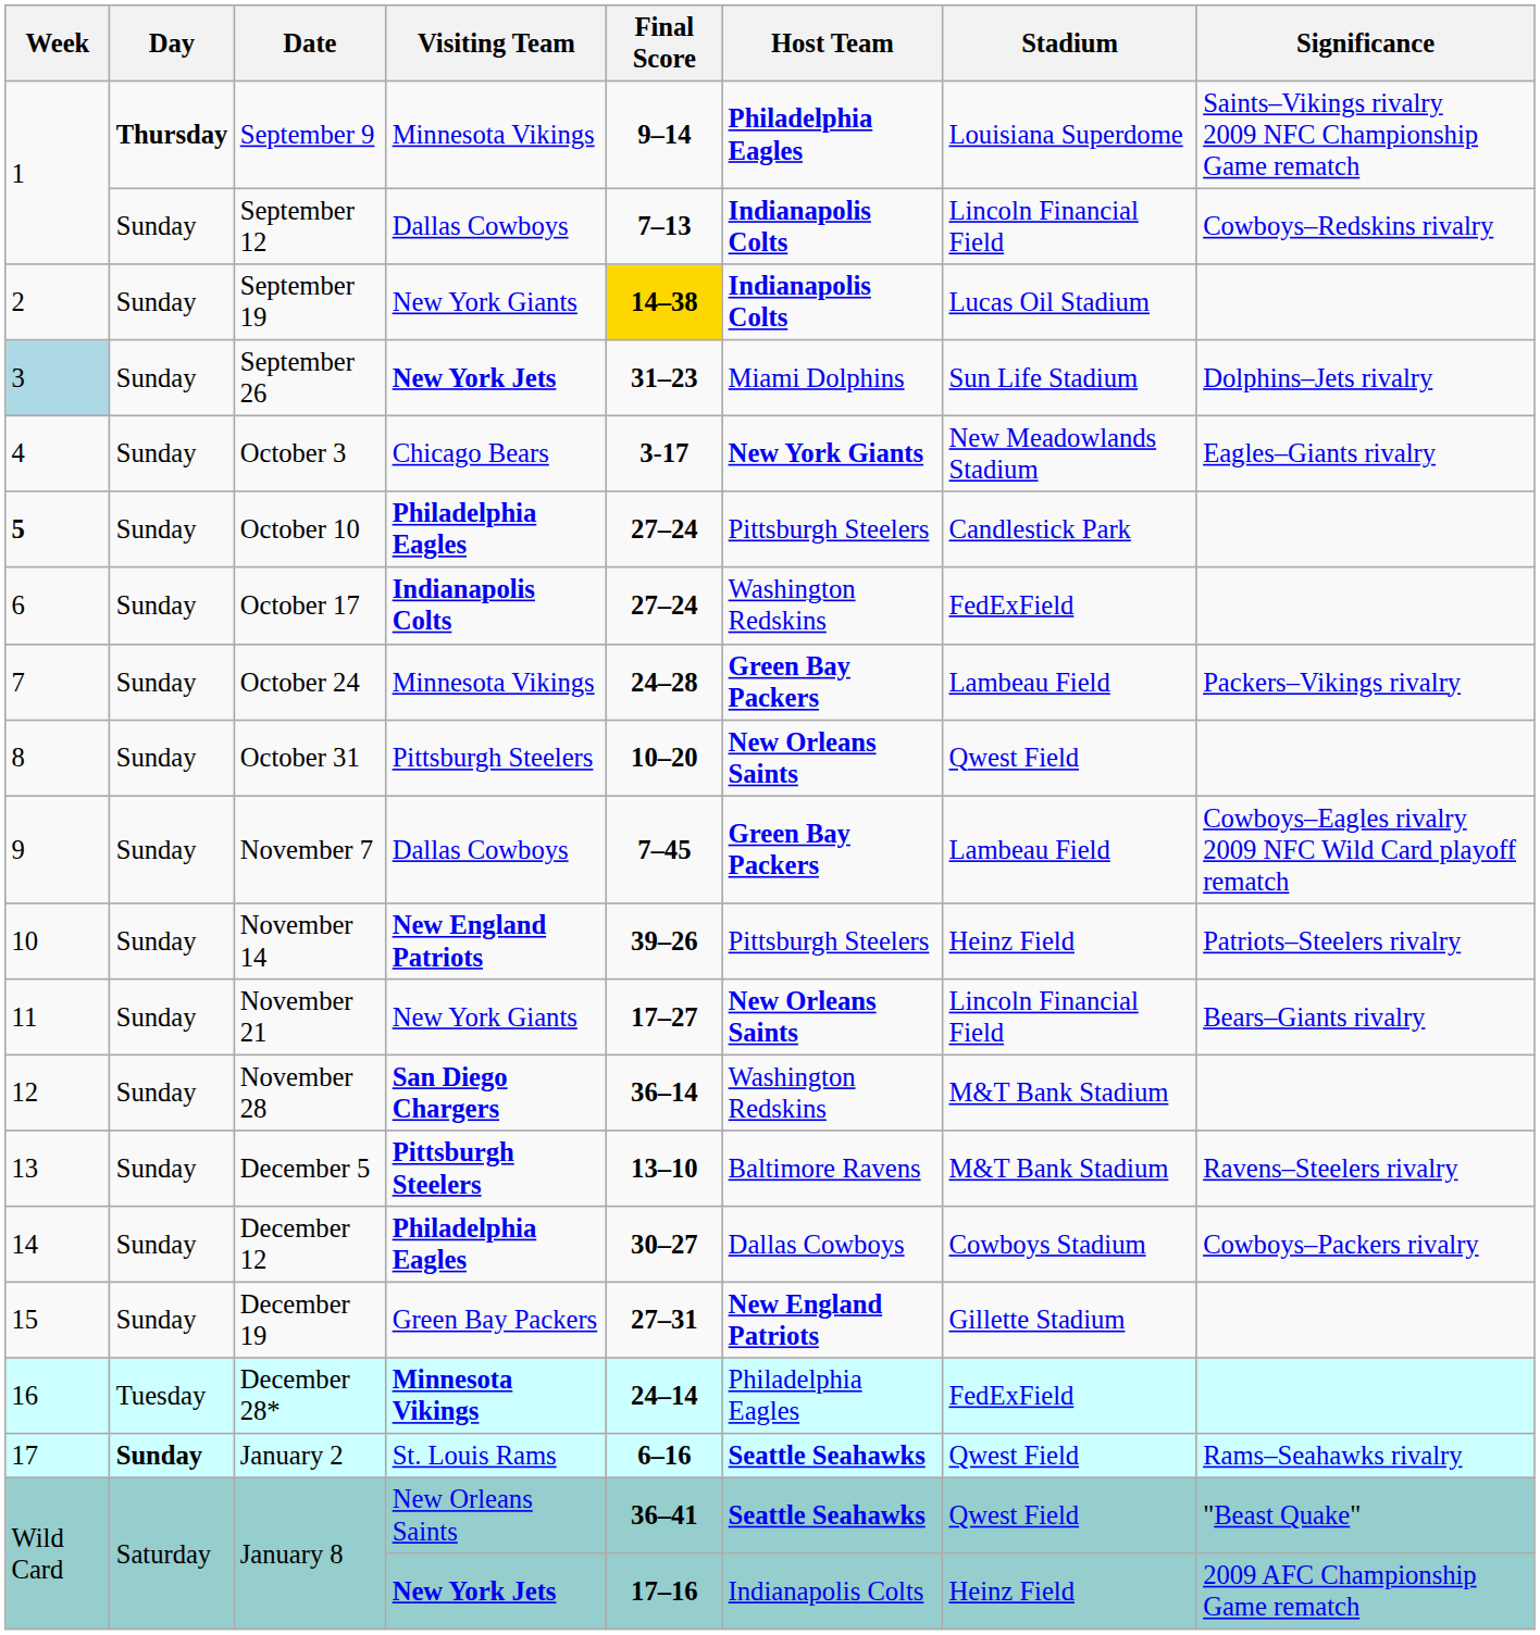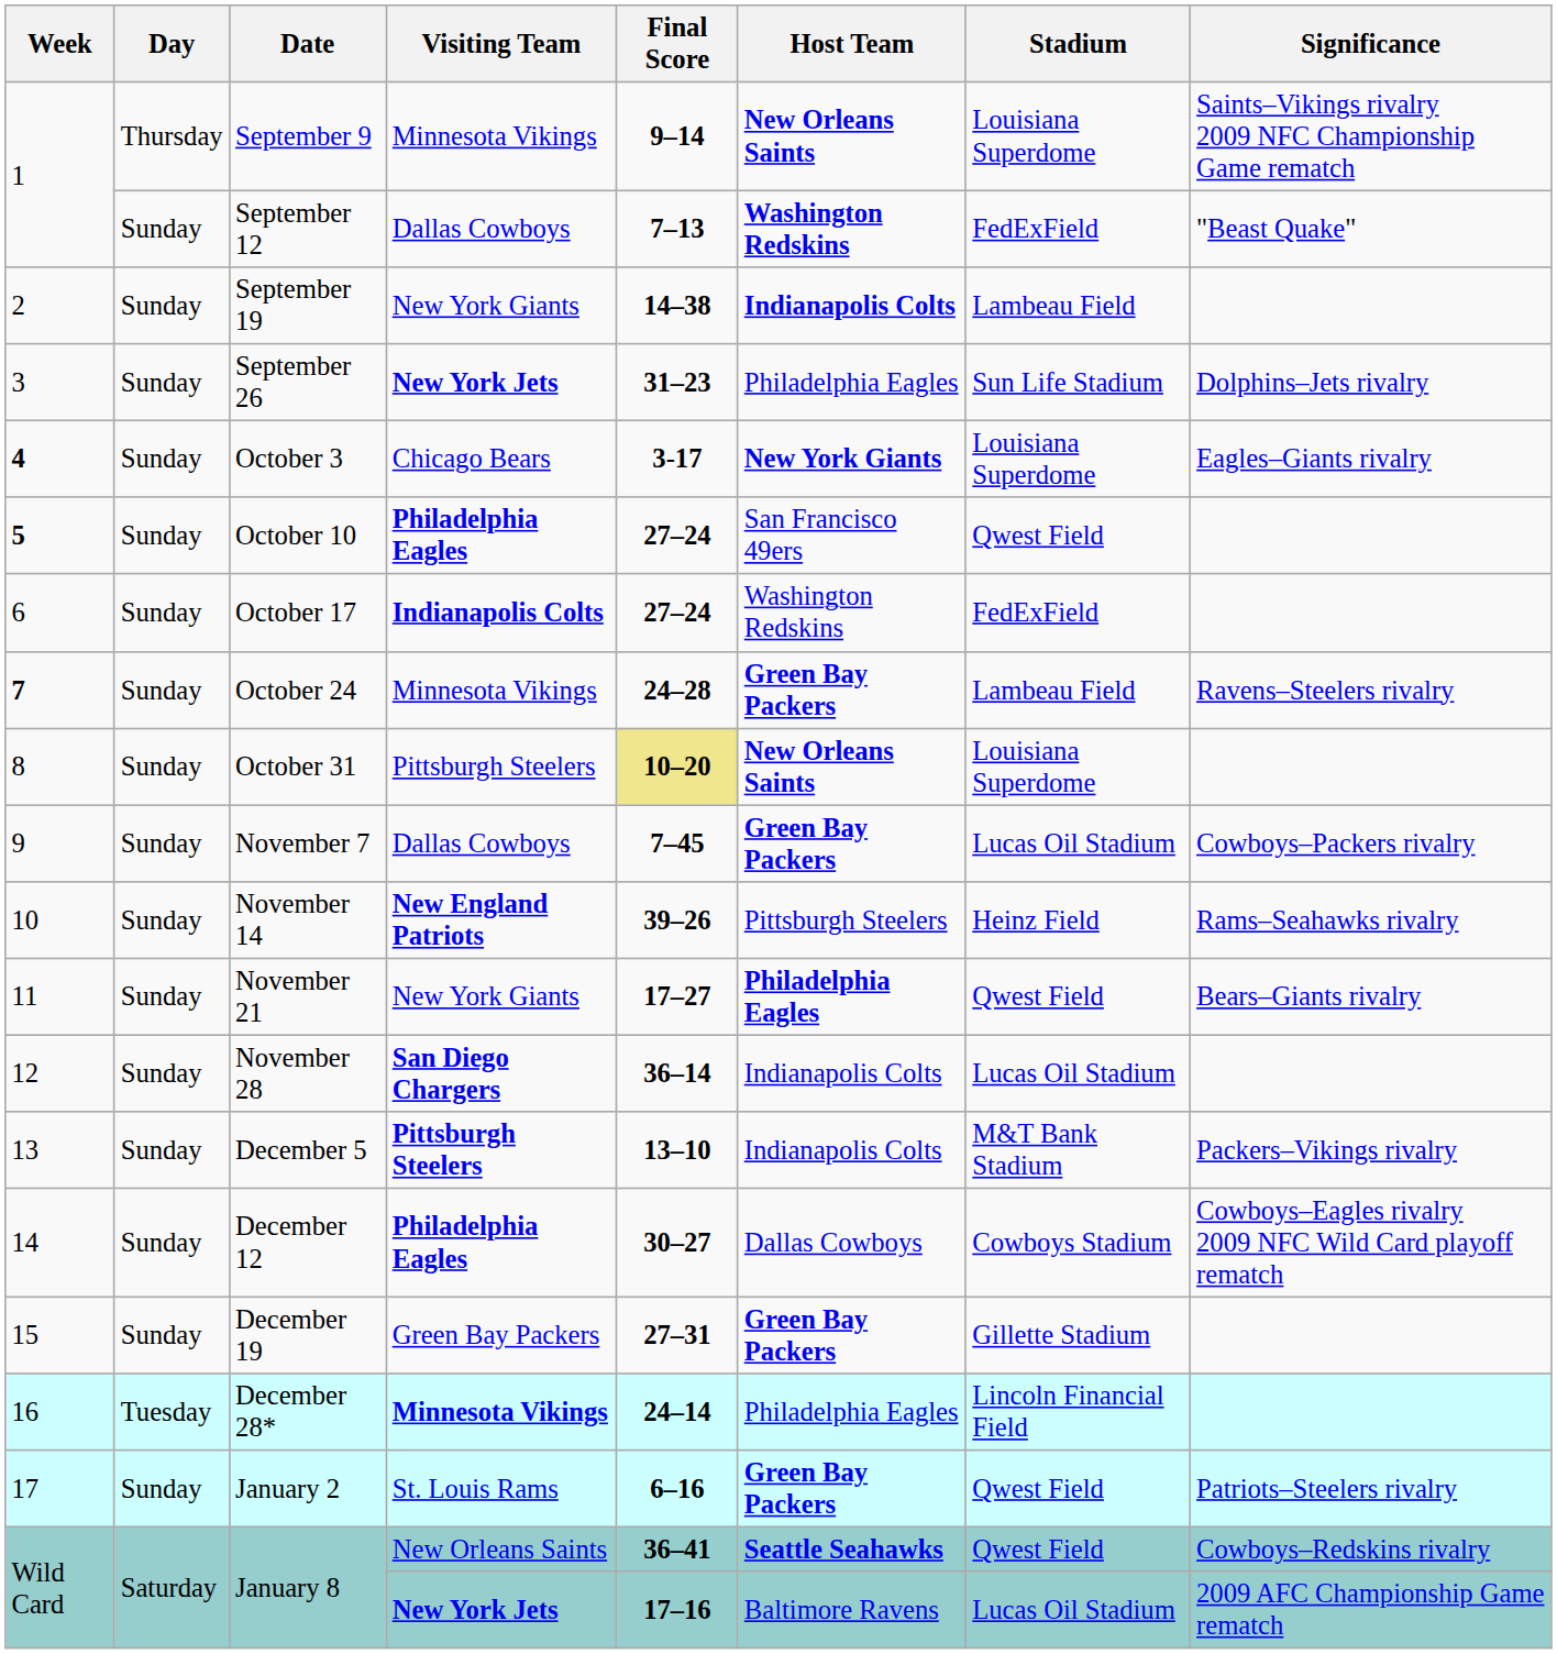September 9 | Day: bold -> normal
September 9 | Host Team: Philadelphia Eagles -> New Orleans Saints
September 12 | Host Team: Indianapolis Colts -> Washington Redskins
September 12 | Stadium: Lincoln Financial Field -> FedExField
September 12 | Significance: Cowboys–Redskins rivalry -> "Beast Quake"
September 19 | Final Score: gold background -> no background
September 19 | Stadium: Lucas Oil Stadium -> Lambeau Field
September 26 | Week: lightblue background -> no background
September 26 | Host Team: Miami Dolphins -> Philadelphia Eagles
October 3 | Week: normal -> bold
October 3 | Stadium: New Meadowlands Stadium -> Louisiana Superdome
October 10 | Host Team: Pittsburgh Steelers -> San Francisco 49ers
October 10 | Stadium: Candlestick Park -> Qwest Field
October 24 | Week: normal -> bold
October 24 | Significance: Packers–Vikings rivalry -> Ravens–Steelers rivalry
October 31 | Final Score: no background -> khaki background
October 31 | Stadium: Qwest Field -> Louisiana Superdome
November 7 | Stadium: Lambeau Field -> Lucas Oil Stadium
November 7 | Significance: Cowboys–Eagles rivalry 2009 NFC Wild Card playoff rematch -> Cowboys–Packers rivalry
November 14 | Significance: Patriots–Steelers rivalry -> Rams–Seahawks rivalry
November 21 | Host Team: New Orleans Saints -> Philadelphia Eagles
November 21 | Stadium: Lincoln Financial Field -> Qwest Field
November 28 | Host Team: Washington Redskins -> Indianapolis Colts
November 28 | Stadium: M&T Bank Stadium -> Lucas Oil Stadium
December 5 | Host Team: Baltimore Ravens -> Indianapolis Colts
December 5 | Significance: Ravens–Steelers rivalry -> Packers–Vikings rivalry
December 12 | Significance: Cowboys–Packers rivalry -> Cowboys–Eagles rivalry 2009 NFC Wild Card playoff rematch
December 19 | Host Team: New England Patriots -> Green Bay Packers
December 28* | Stadium: FedExField -> Lincoln Financial Field
January 2 | Day: bold -> normal
January 2 | Host Team: Seattle Seahawks -> Green Bay Packers
January 2 | Significance: Rams–Seahawks rivalry -> Patriots–Steelers rivalry
January 8 / New Orleans Saints | Significance: "Beast Quake" -> Cowboys–Redskins rivalry
January 8 / New York Jets | Host Team: Indianapolis Colts -> Baltimore Ravens
January 8 / New York Jets | Stadium: Heinz Field -> Lucas Oil Stadium
